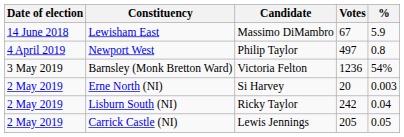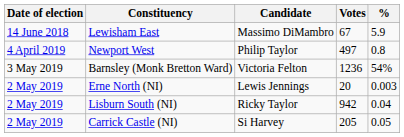Erne North (NI) | Candidate: Si Harvey -> Lewis Jennings
Lisburn South (NI) | Votes: 242 -> 942
Carrick Castle (NI) | Candidate: Lewis Jennings -> Si Harvey
